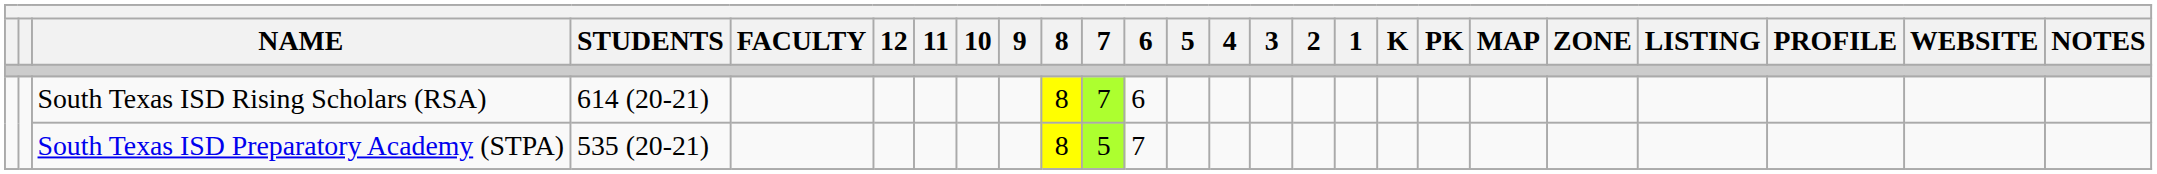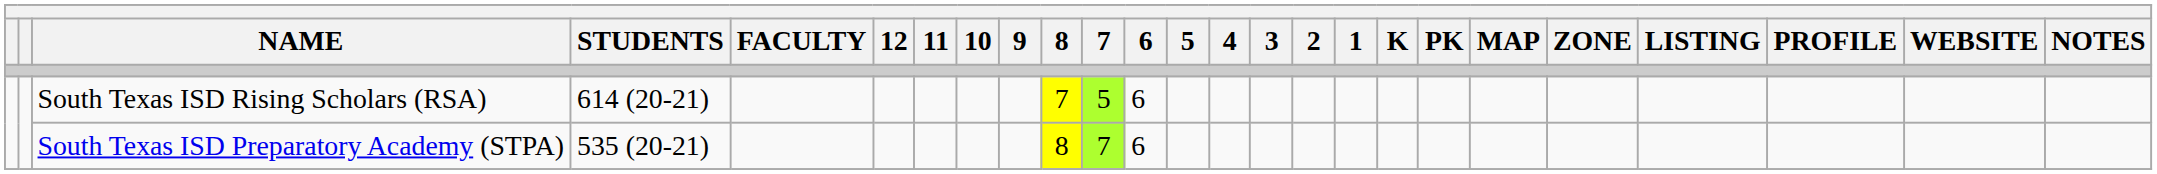South Texas ISD Rising Scholars (RSA) | 8: 8 -> 7
South Texas ISD Rising Scholars (RSA) | 7: 7 -> 5
South Texas ISD Preparatory Academy (STPA) | 7: 5 -> 7
South Texas ISD Preparatory Academy (STPA) | 6: 7 -> 6
